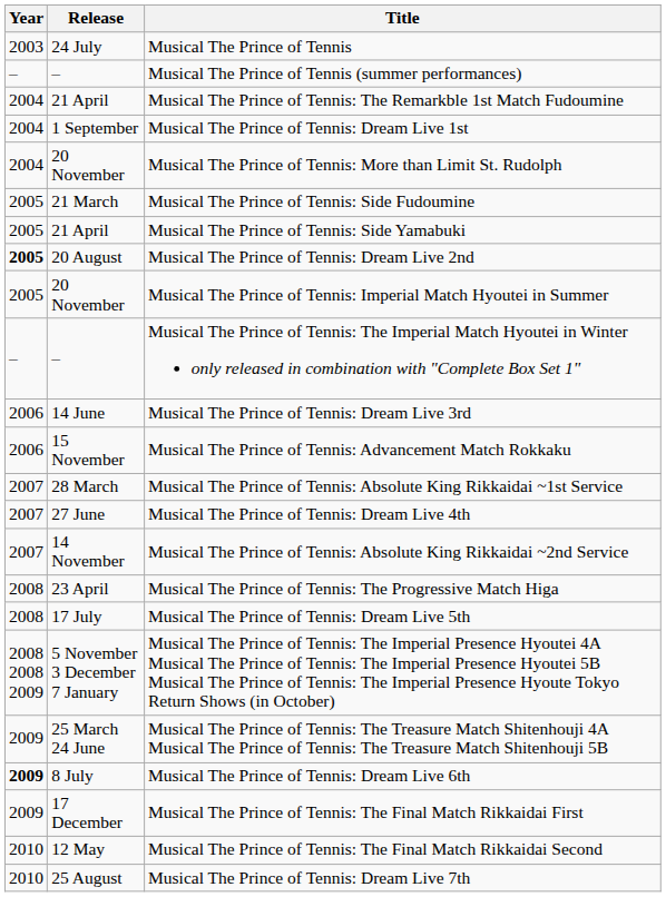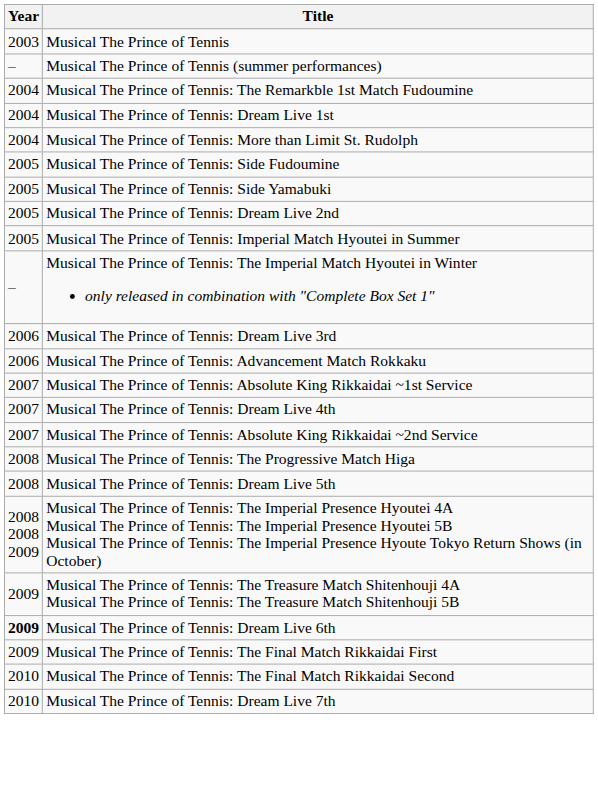- column: Release | 24 July | – | 21 April | 1 September | 20 November | 21 March | 21 April | 20 August | 20 November | – | 14 June | 15 November | 28 March | 27 June | 14 November | 23 April | 17 July | 5 November 3 December 7 January | 25 March 24 June | 8 July | 17 December | 12 May | 25 August
Musical The Prince of Tennis: Dream Live 2nd | Year: bold -> normal
